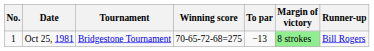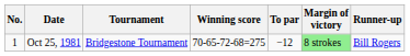Oct 25, 1981 | To par: −13 -> −12
